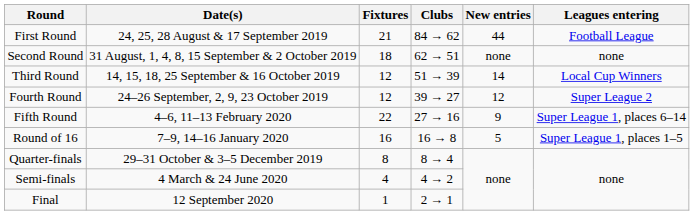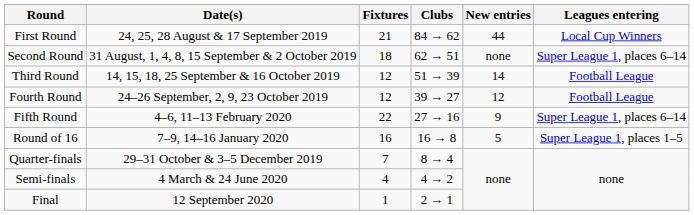First Round | Leagues entering: Football League -> Local Cup Winners
Second Round | Leagues entering: none -> Super League 1, places 6–14
Third Round | Leagues entering: Local Cup Winners -> Football League
Fourth Round | Leagues entering: Super League 2 -> Football League
Quarter-finals | Fixtures: 8 -> 7
